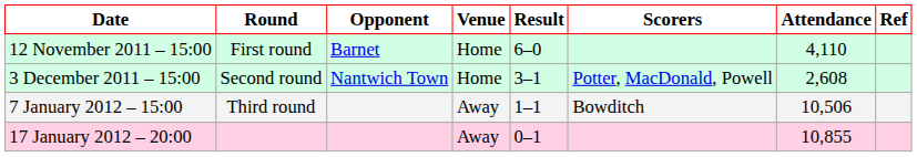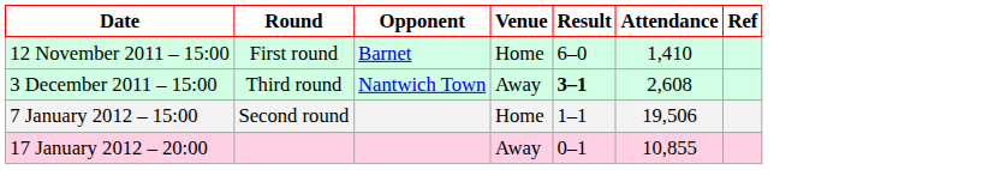- column: Scorers | Potter, MacDonald, Powell | Bowditch
12 November 2011 – 15:00 | Attendance: 4,110 -> 1,410
3 December 2011 – 15:00 | Round: Second round -> Third round
3 December 2011 – 15:00 | Venue: Home -> Away
3 December 2011 – 15:00 | Result: normal -> bold
7 January 2012 – 15:00 | Round: Third round -> Second round
7 January 2012 – 15:00 | Venue: Away -> Home
7 January 2012 – 15:00 | Attendance: 10,506 -> 19,506
